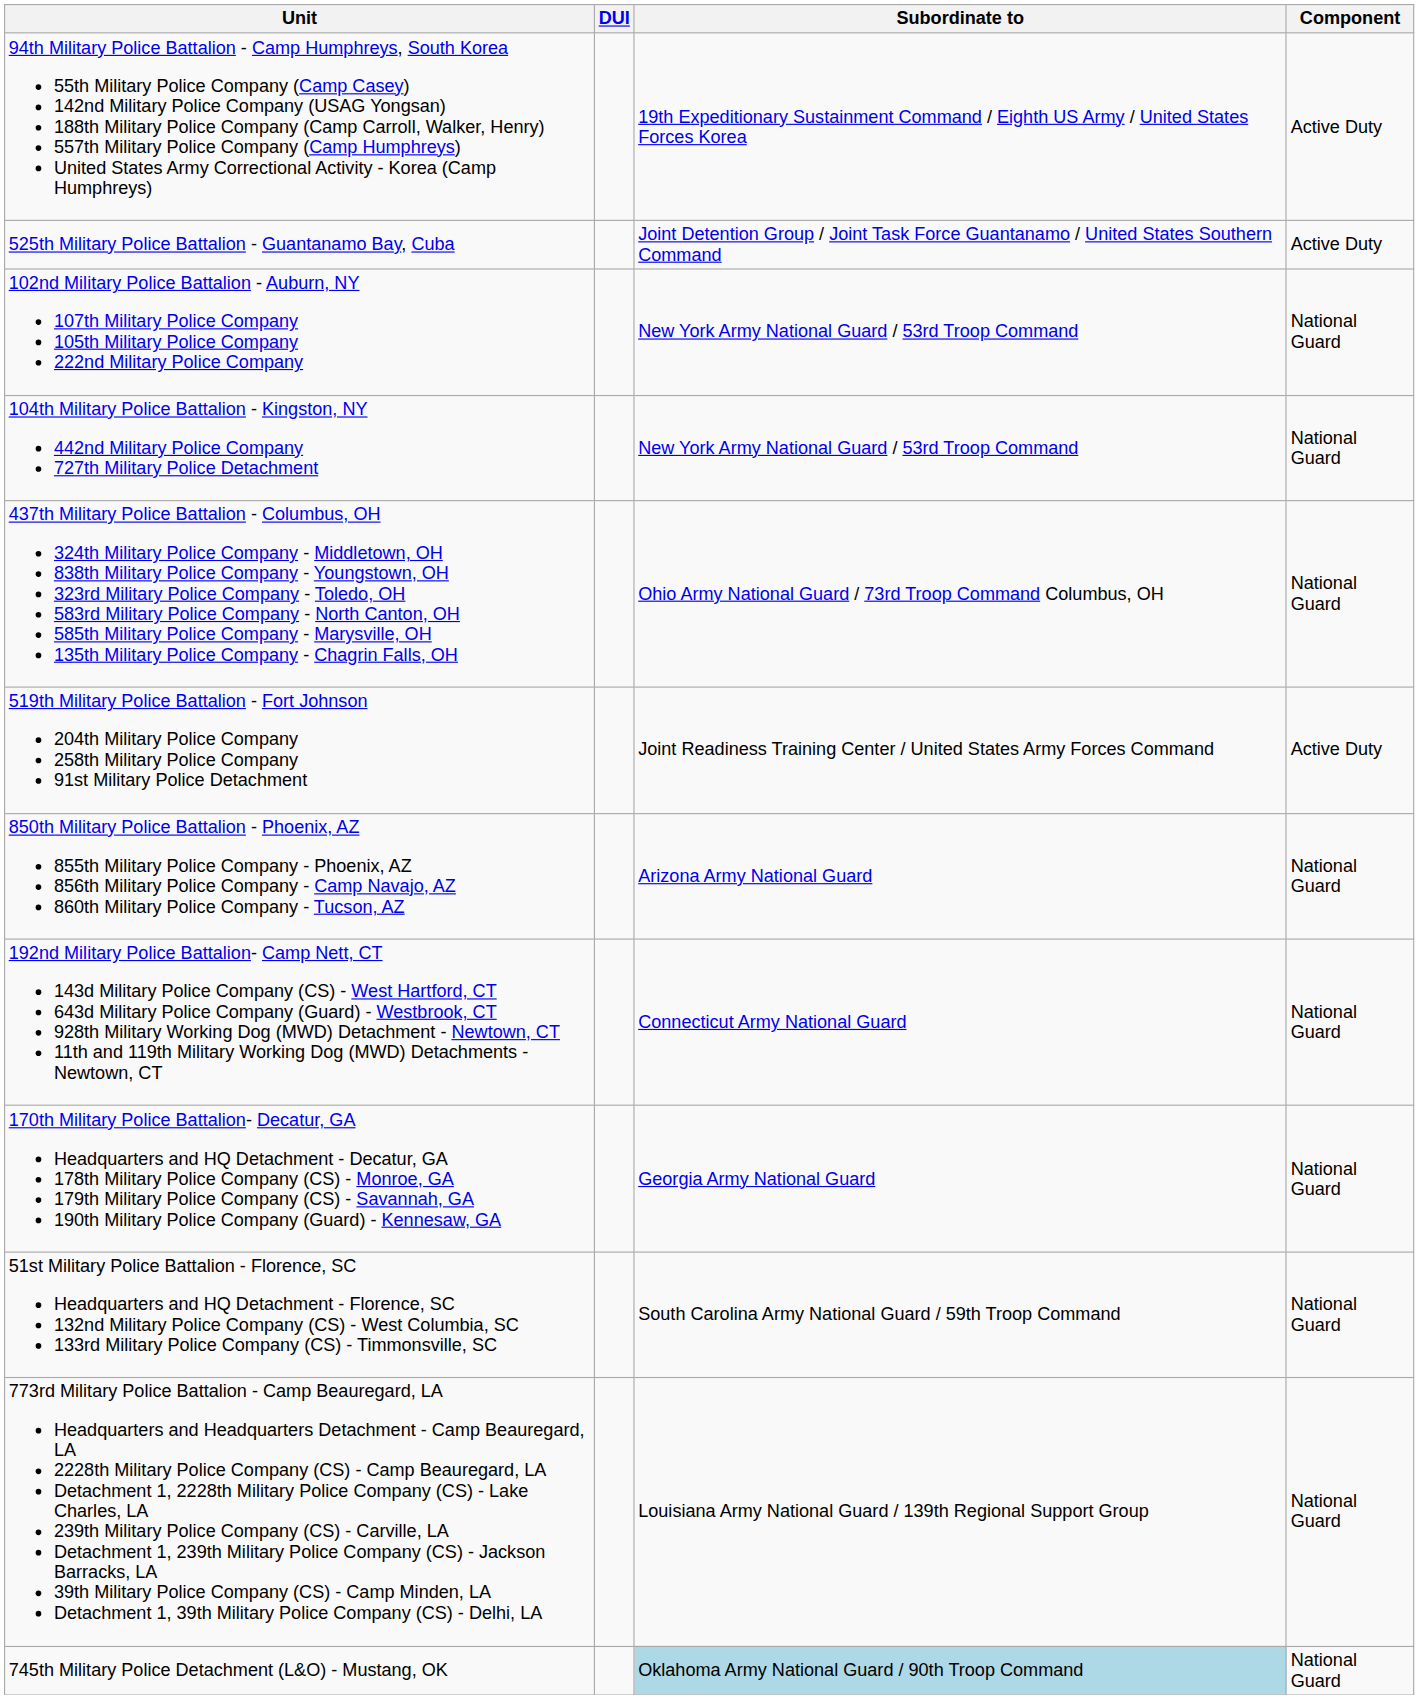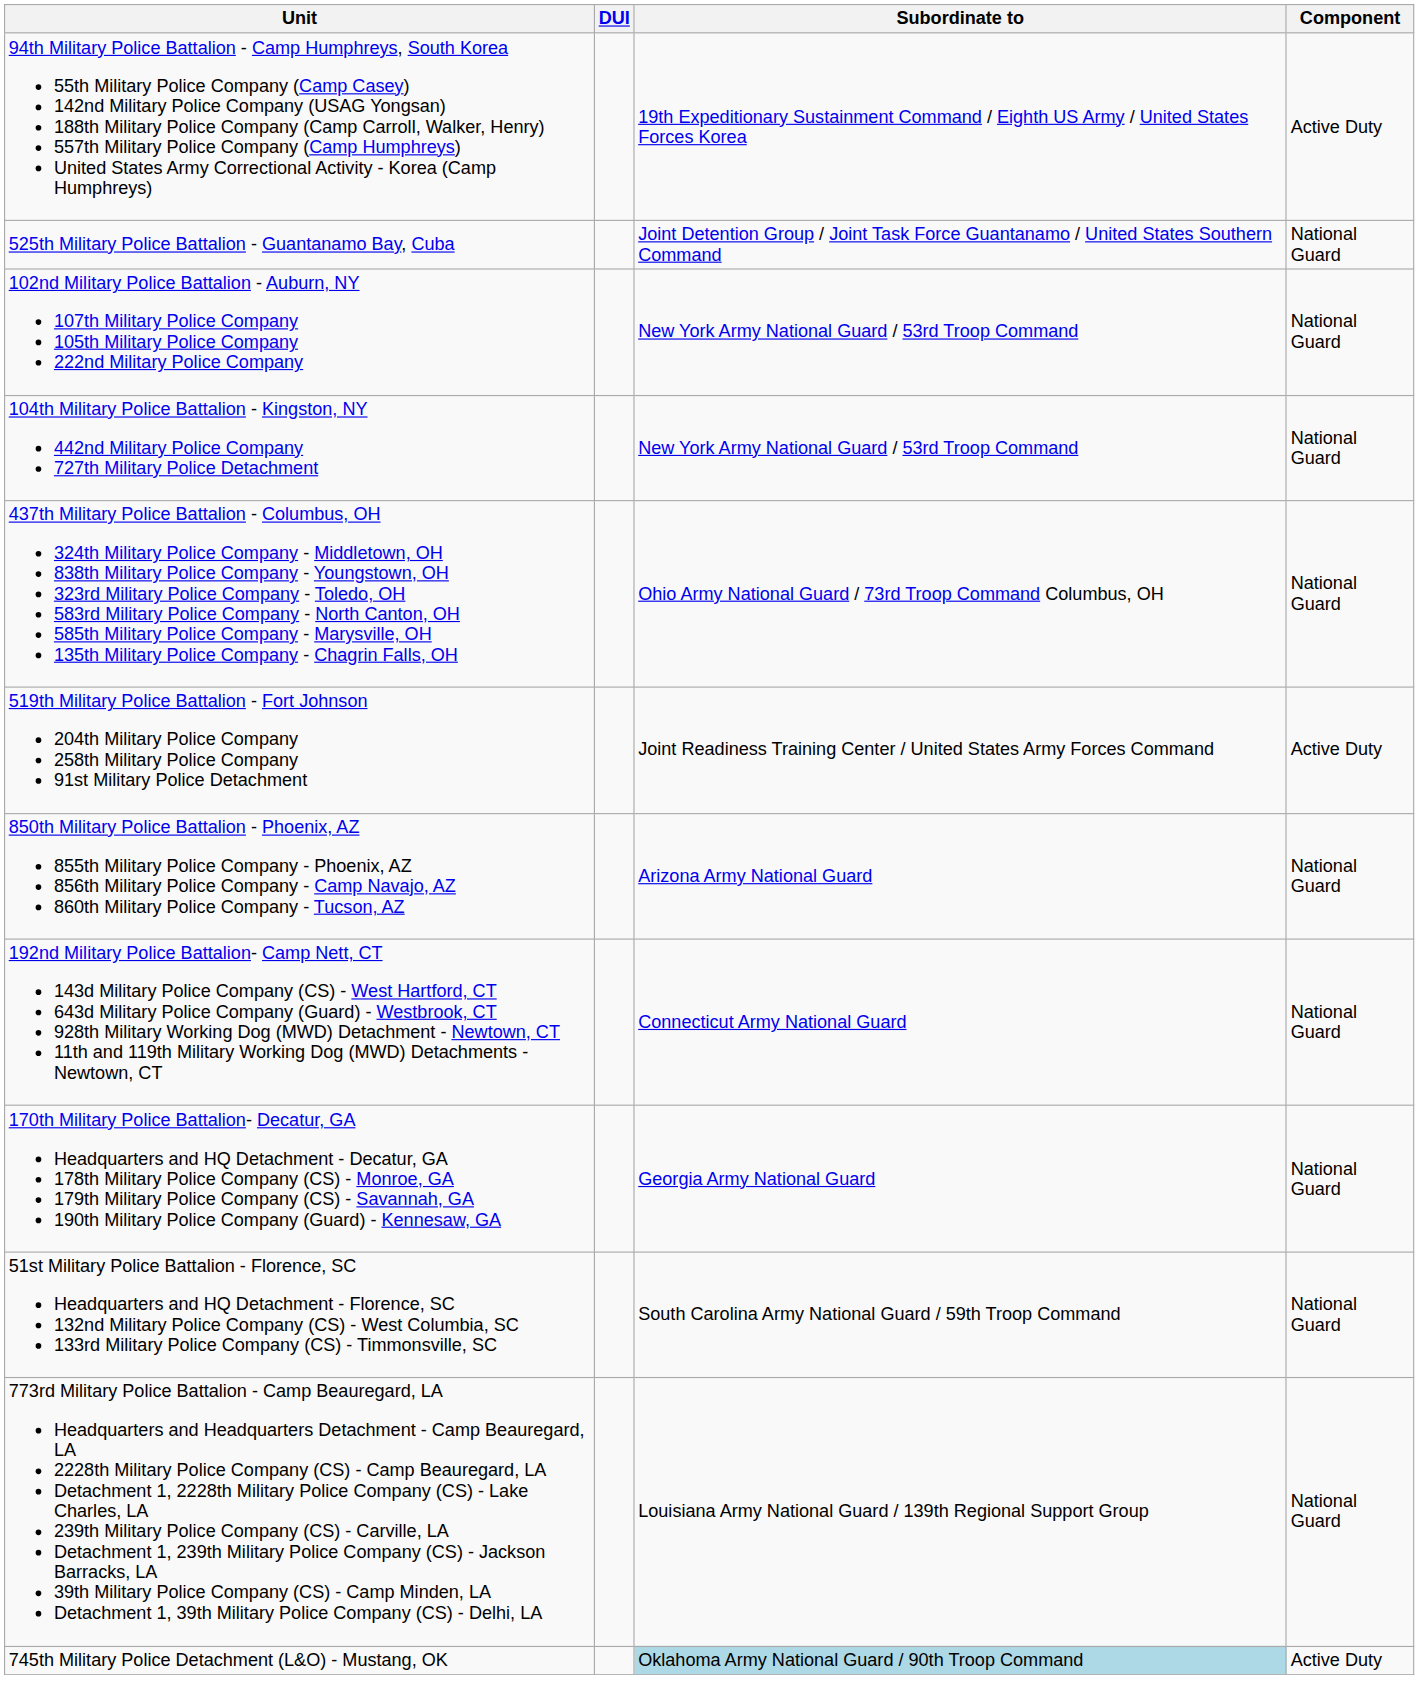525th Military Police Battalion - Guantanamo Bay, Cuba | Component: Active Duty -> National Guard
745th Military Police Detachment (L&O) - Mustang, OK | Component: National Guard -> Active Duty
